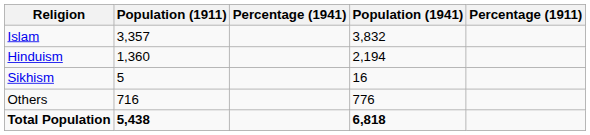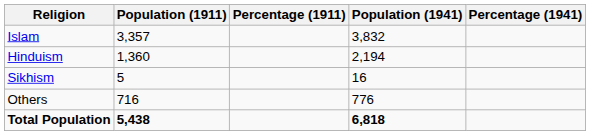columns swapped: Percentage (1911) <-> Percentage (1941)
